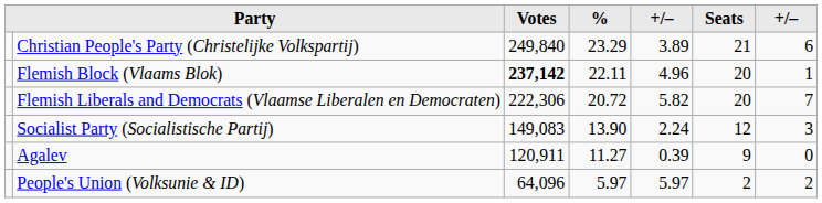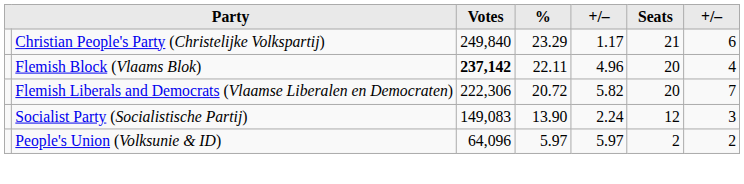Christian People's Party (Christelijke Volkspartij) | column 5: 3.89 -> 1.17
Flemish Block (Vlaams Blok) | column 7: 1 -> 4
- row: Agalev | 120,911 | 11.27 | 0.39 | 9 | 0
